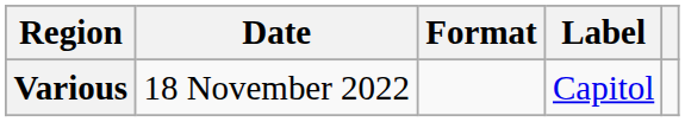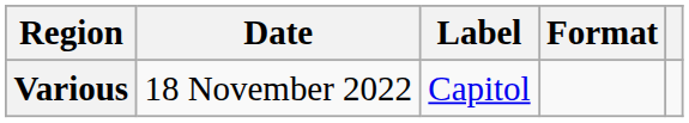columns swapped: Format <-> Label
